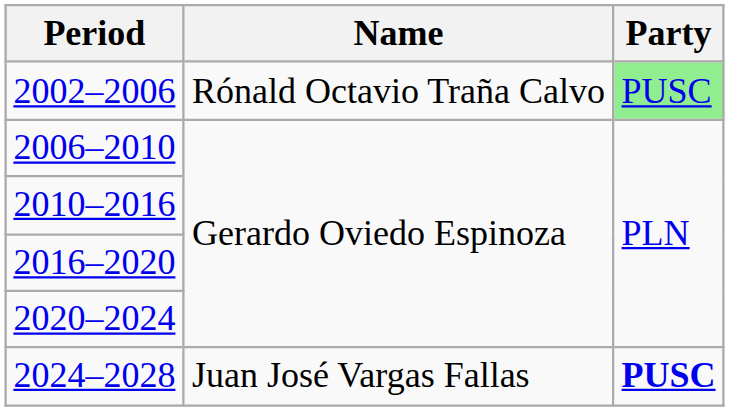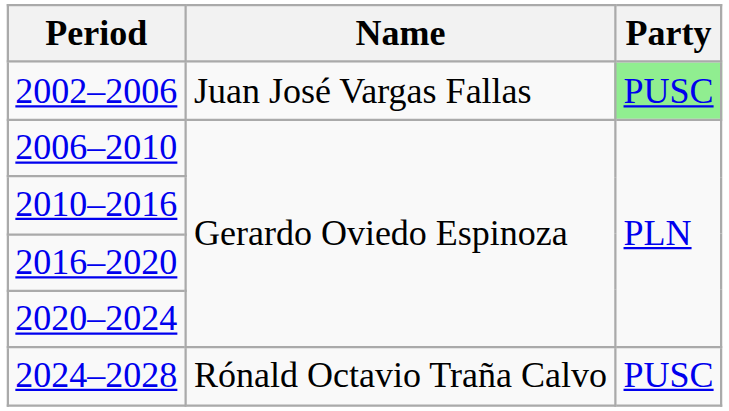2002–2006 | Name: Rónald Octavio Traña Calvo -> Juan José Vargas Fallas
2024–2028 | Name: Juan José Vargas Fallas -> Rónald Octavio Traña Calvo
2024–2028 | Party: bold -> normal
